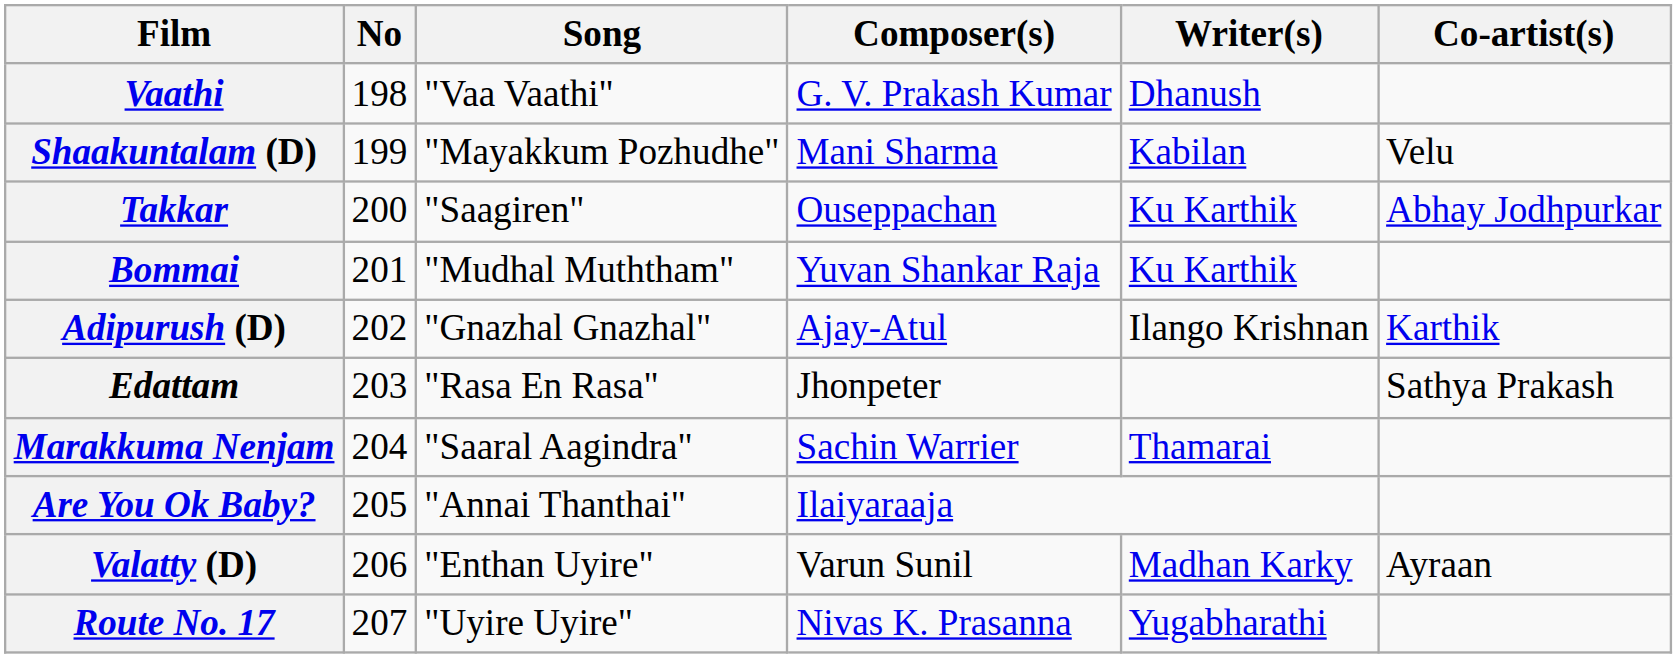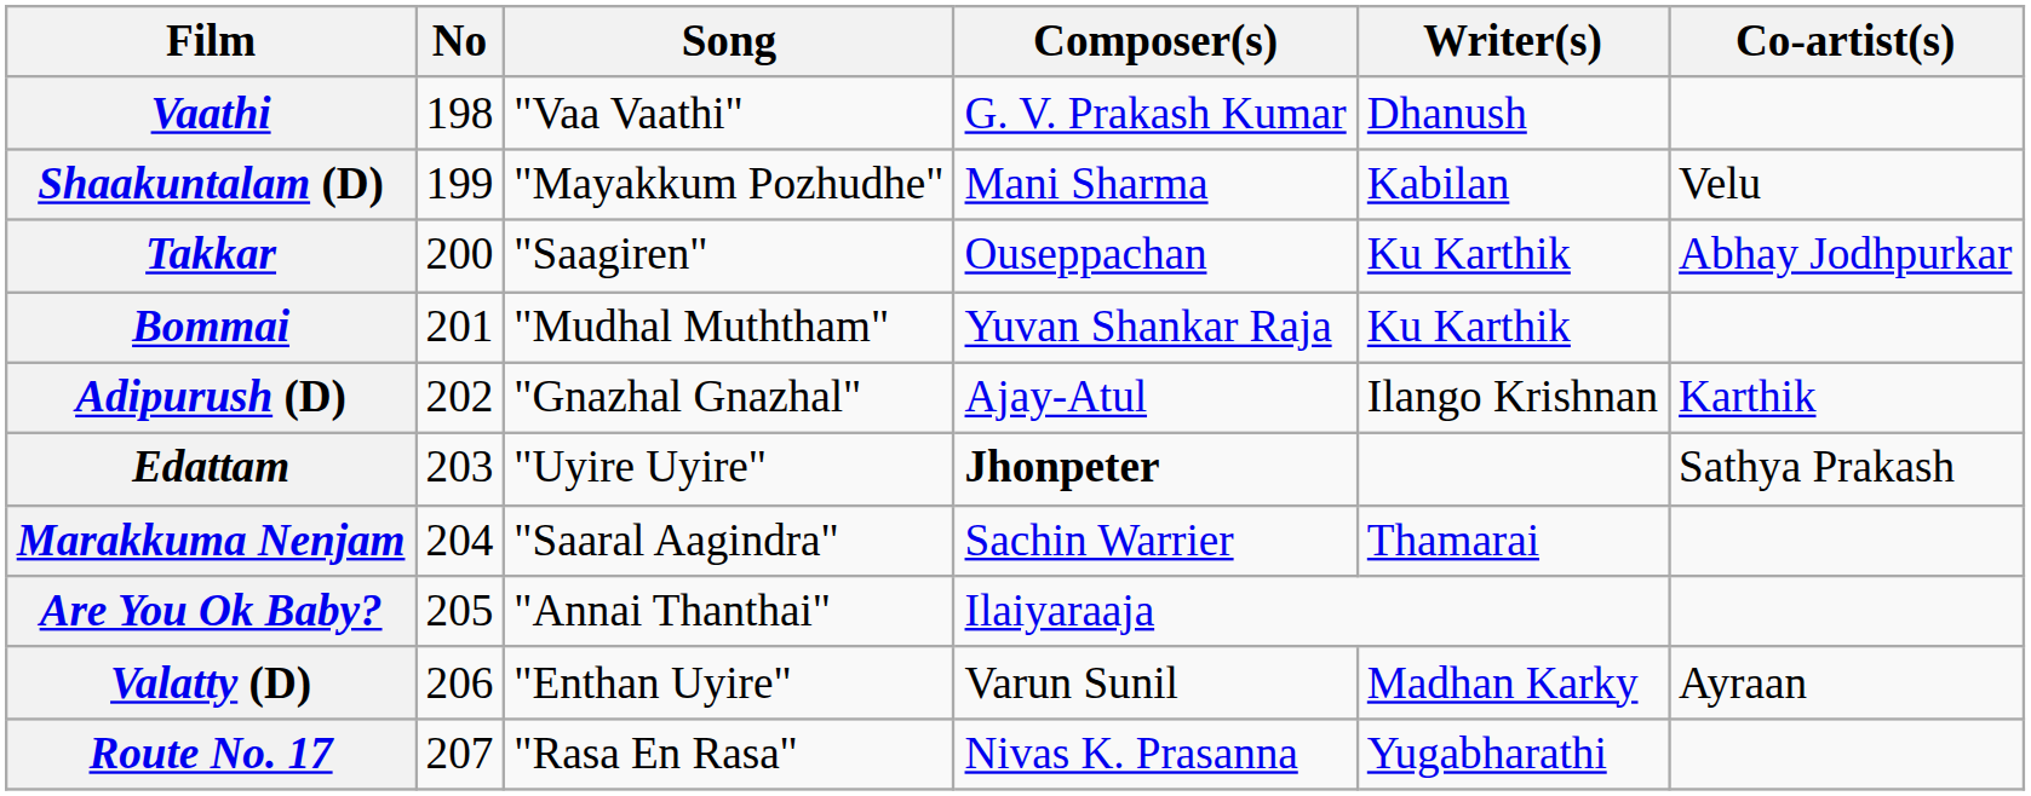Edattam | Song: "Rasa En Rasa" -> "Uyire Uyire"
Edattam | Composer(s): normal -> bold
Route No. 17 | Song: "Uyire Uyire" -> "Rasa En Rasa"
